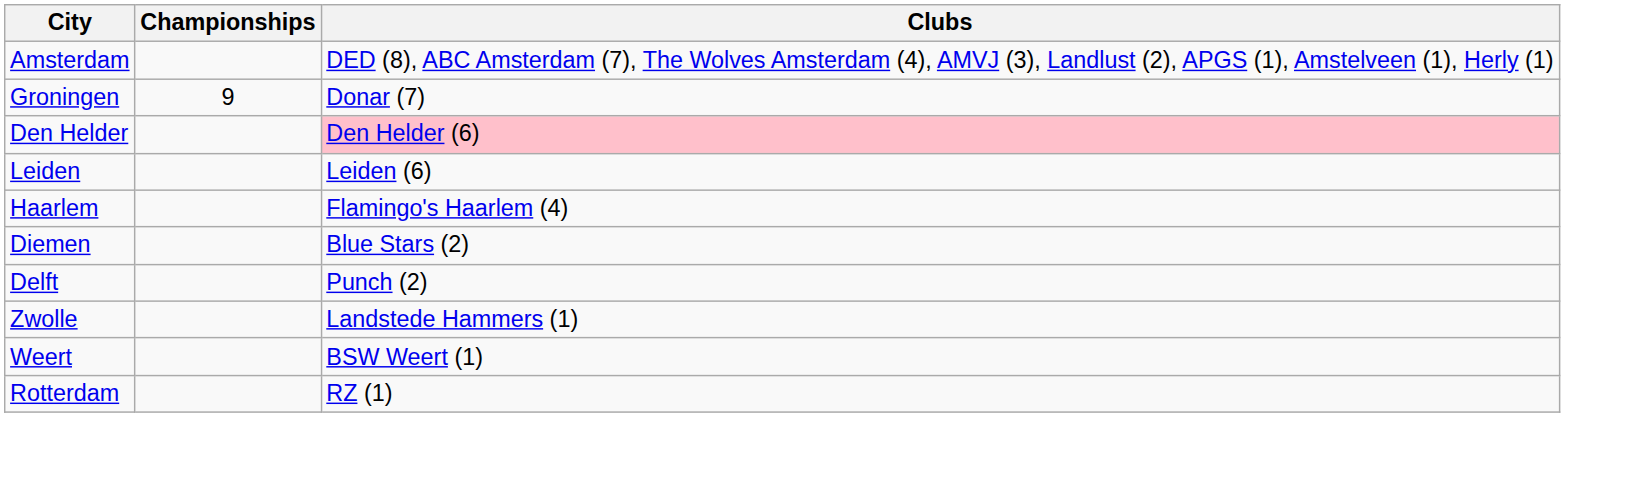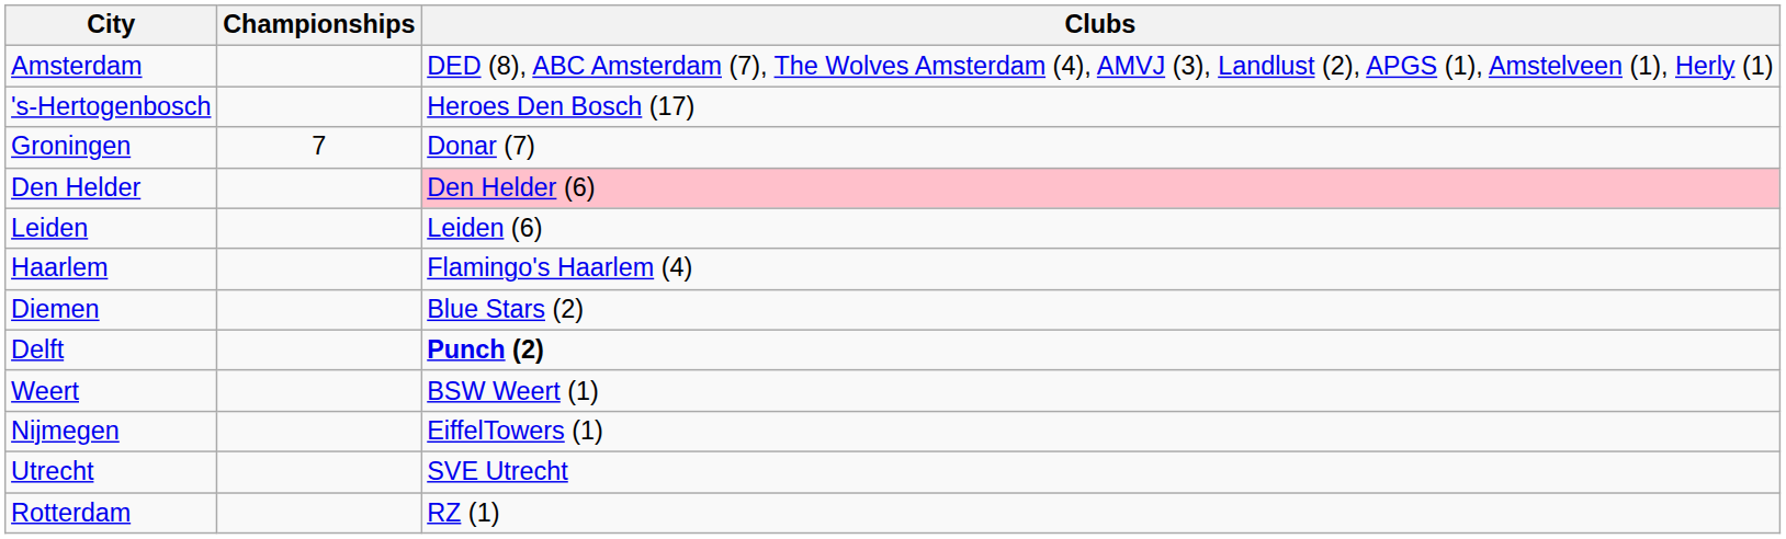+ row: 's-Hertogenbosch | Heroes Den Bosch (17)
Groningen | Championships: 9 -> 7
Delft | Clubs: normal -> bold
- row: Zwolle | Landstede Hammers (1)
+ row: Nijmegen | EiffelTowers (1)
+ row: Utrecht | SVE Utrecht
